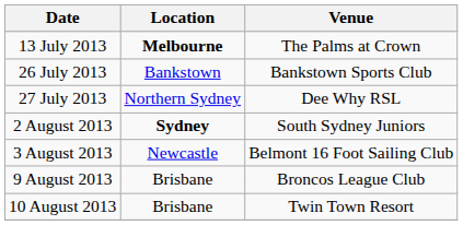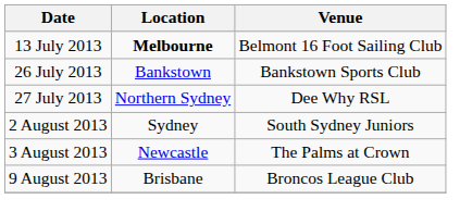13 July 2013 | Venue: The Palms at Crown -> Belmont 16 Foot Sailing Club
2 August 2013 | Location: bold -> normal
3 August 2013 | Venue: Belmont 16 Foot Sailing Club -> The Palms at Crown
- row: 10 August 2013 | Brisbane | Twin Town Resort
